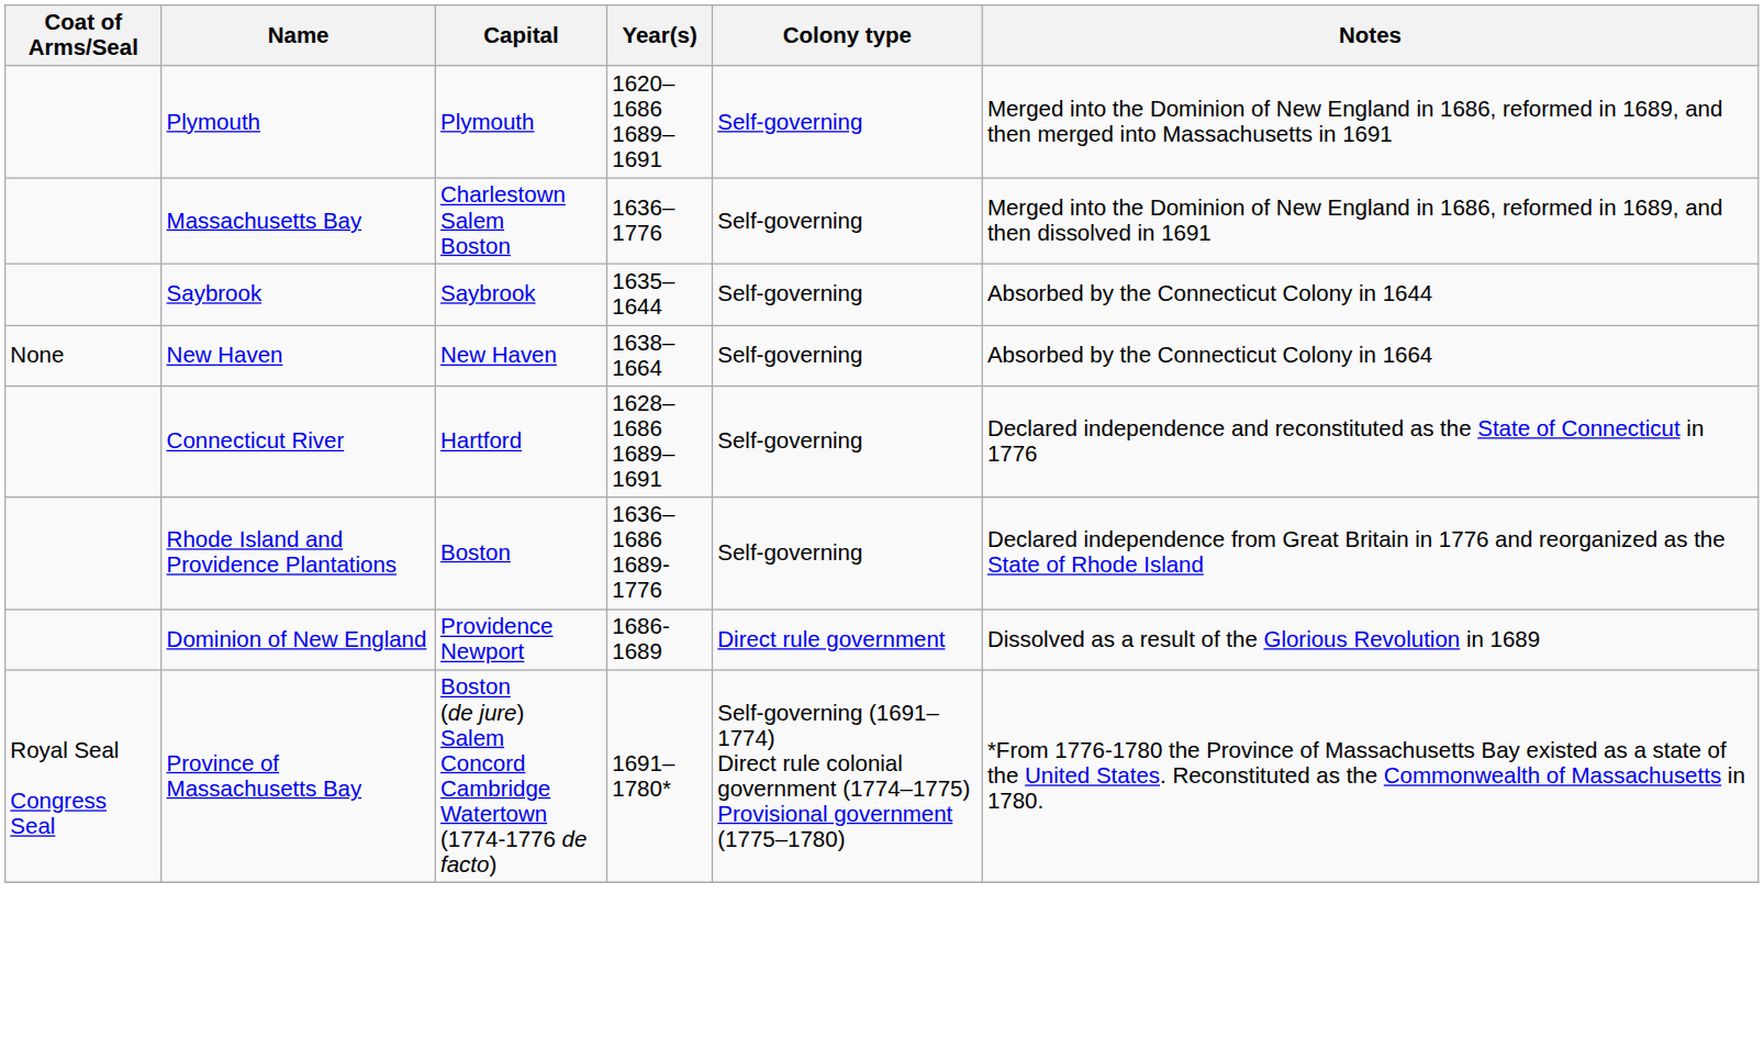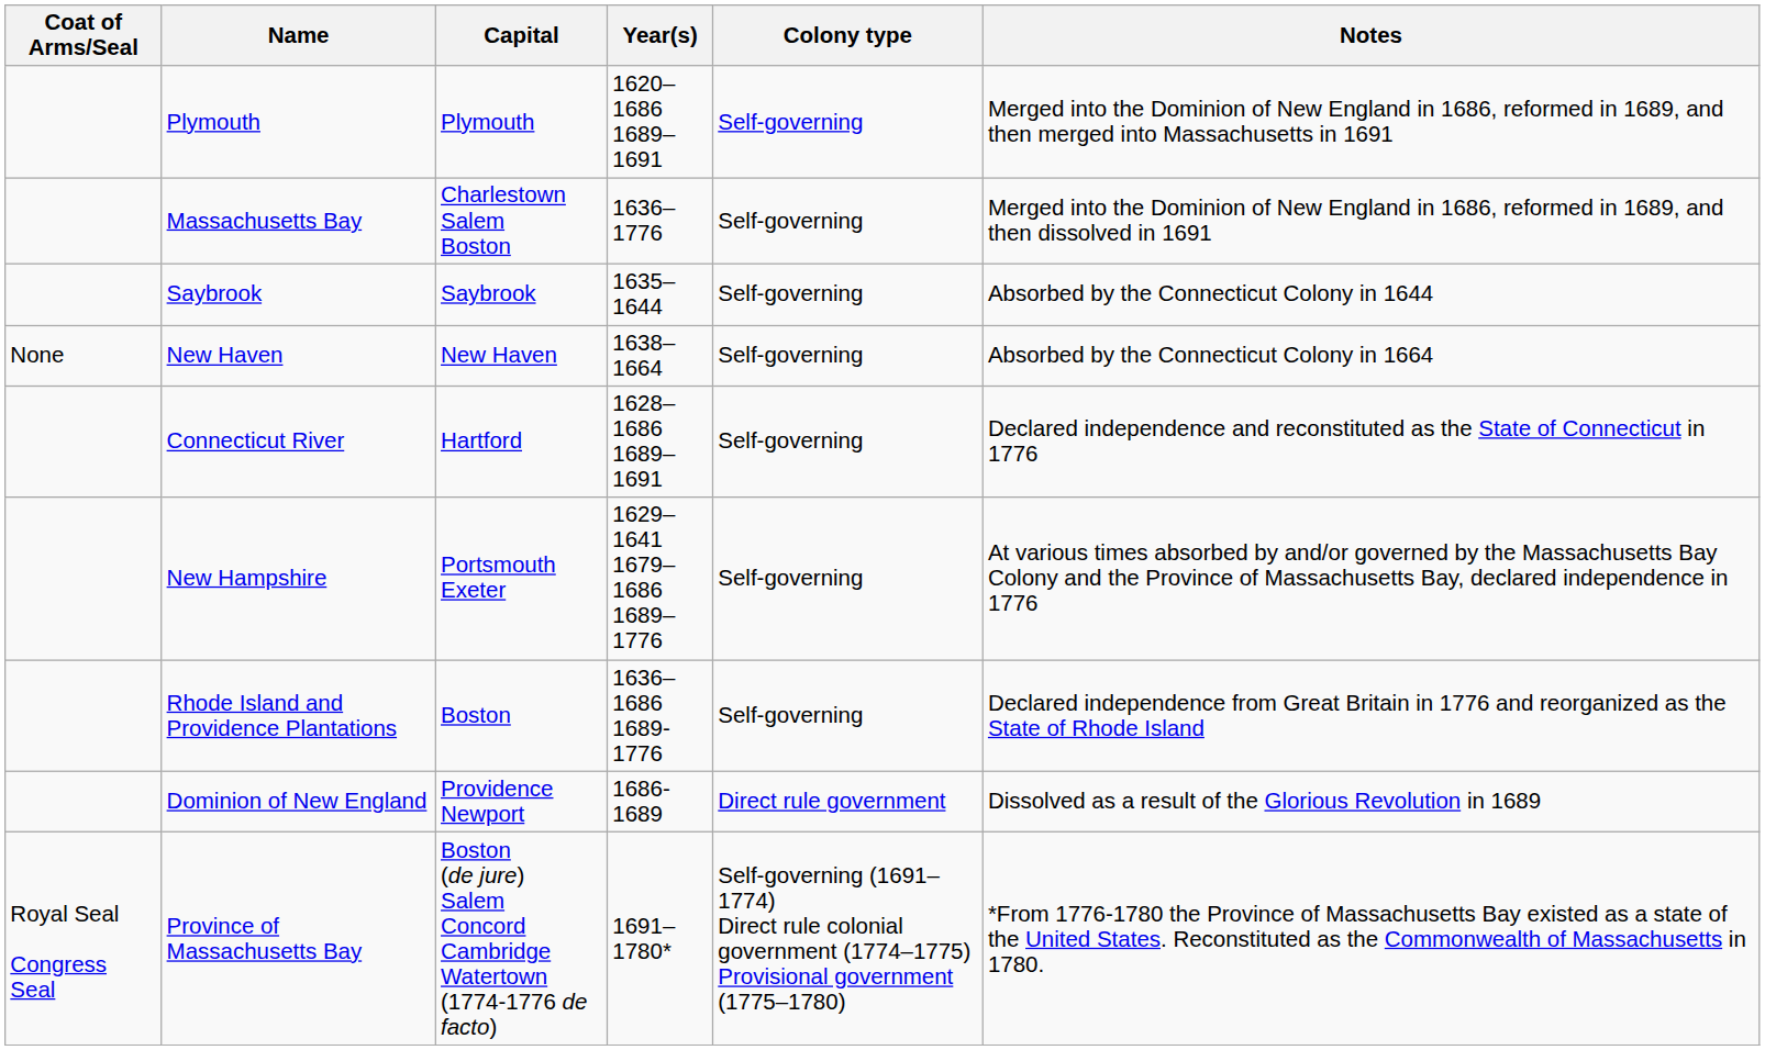+ row: New Hampshire | Portsmouth Exeter | 1629–1641 1679–1686 1689–1776 | Self-governing | At various times absorbed by and/or governed by the Massachusetts Bay Colony and the Province of Massachusetts Bay, declared independence in 1776
